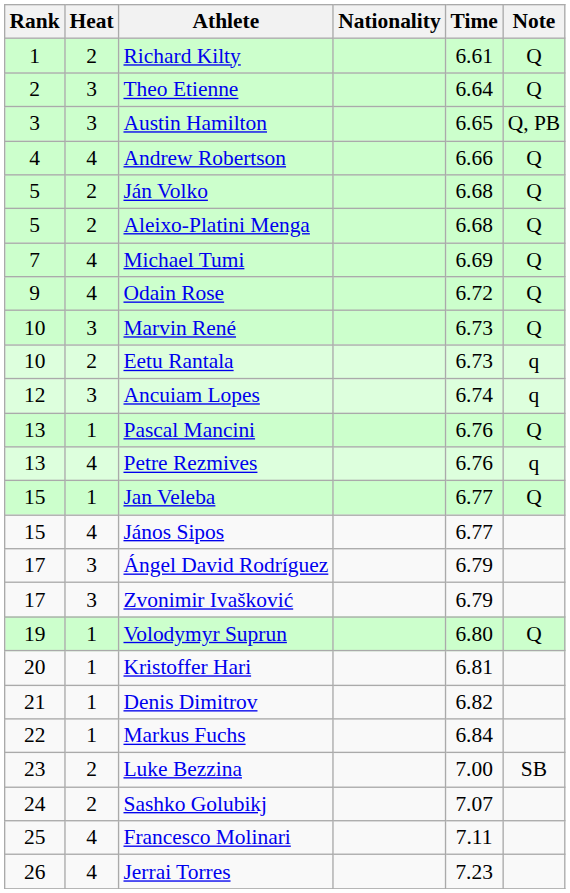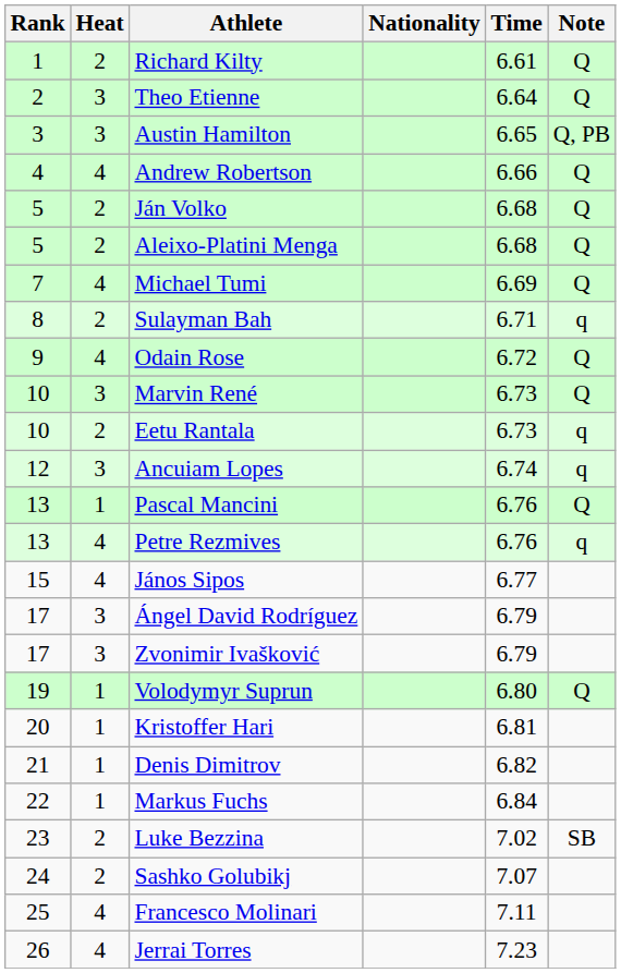+ row: 8 | 2 | Sulayman Bah | 6.71 | q
- row: 15 | 1 | Jan Veleba | 6.77 | Q
Luke Bezzina | Time: 7.00 -> 7.02
